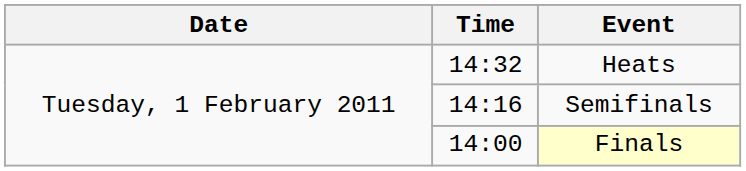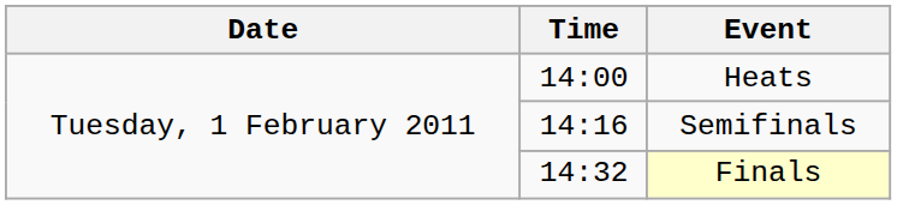Heats | Time: 14:32 -> 14:00
Finals | Time: 14:00 -> 14:32
